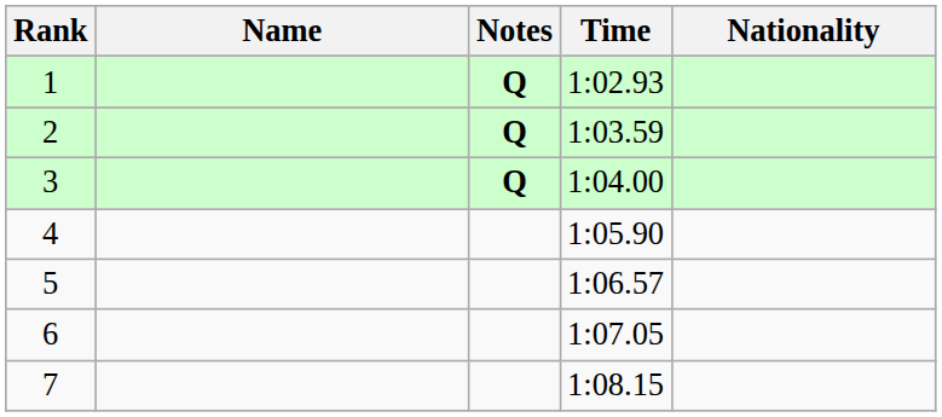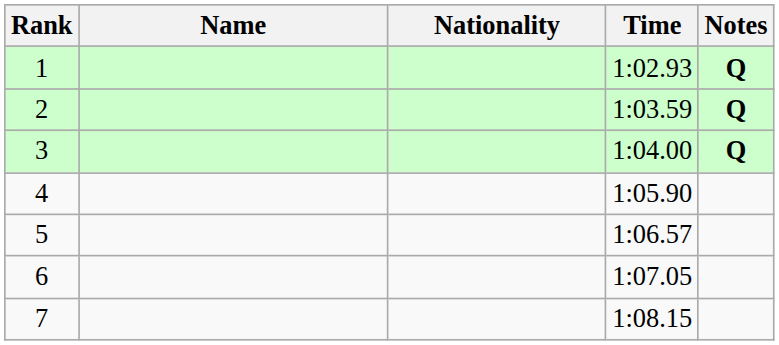columns swapped: Nationality <-> Notes
